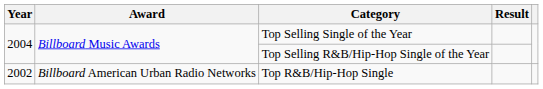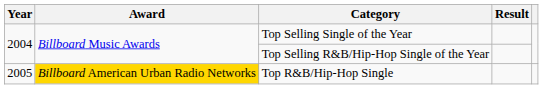Top R&B/Hip-Hop Single | Year: 2002 -> 2005
Top R&B/Hip-Hop Single | Award: no background -> gold background
